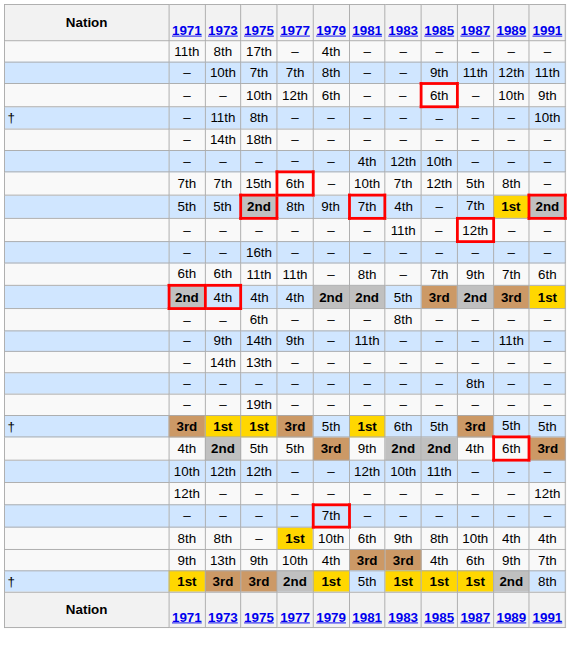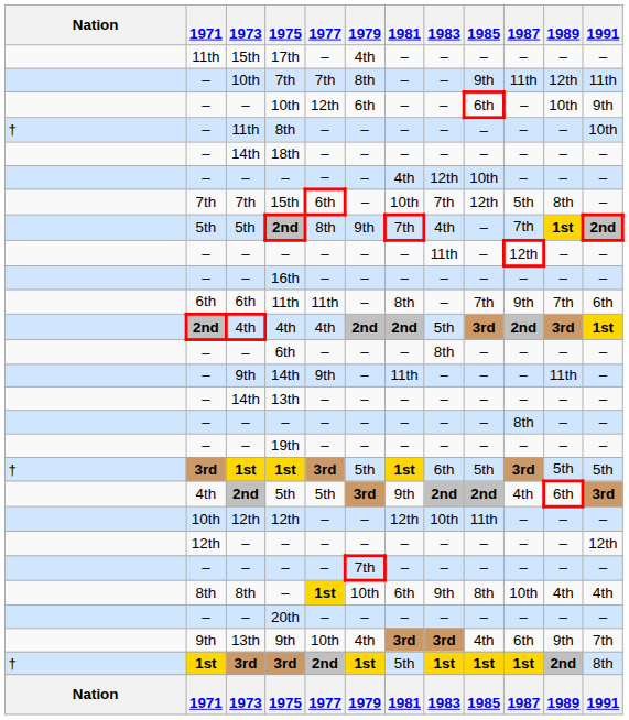17th | 1973: 8th -> 15th
+ row: – | – | 20th | – | – | – | – | – | – | – | –
